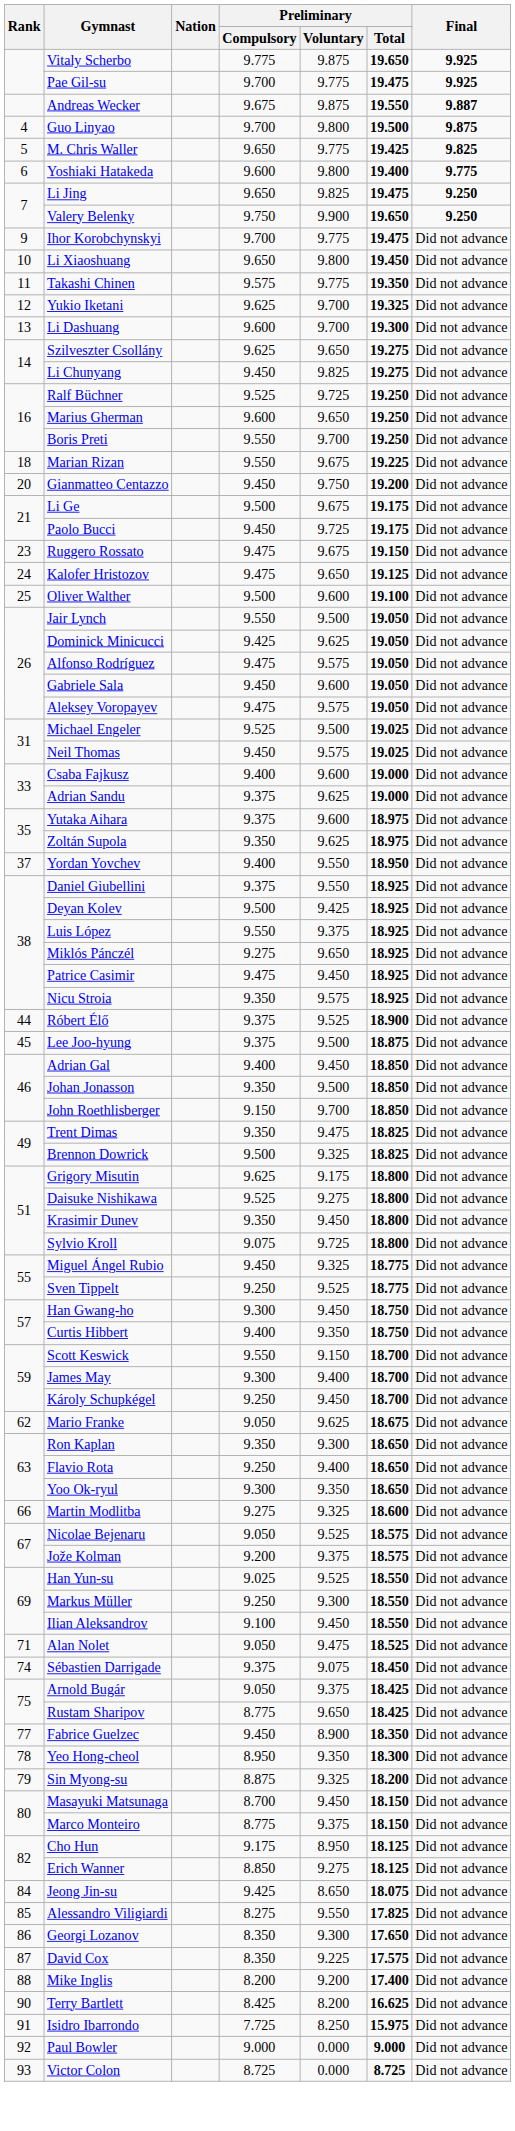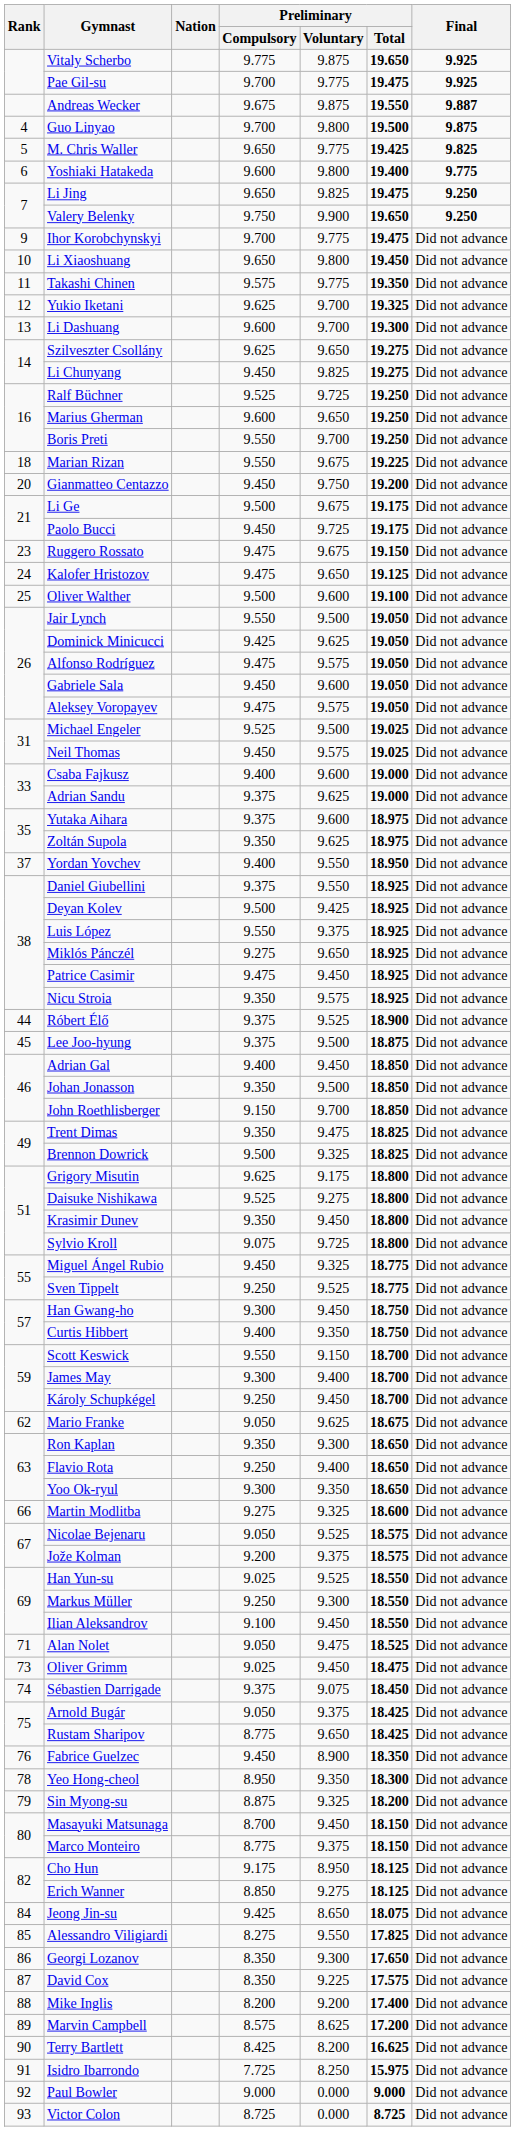+ row: 73 | Oliver Grimm | 9.025 | 9.450 | 18.475 | Did not advance
Fabrice Guelzec | Rank: 77 -> 76
+ row: 89 | Marvin Campbell | 8.575 | 8.625 | 17.200 | Did not advance
